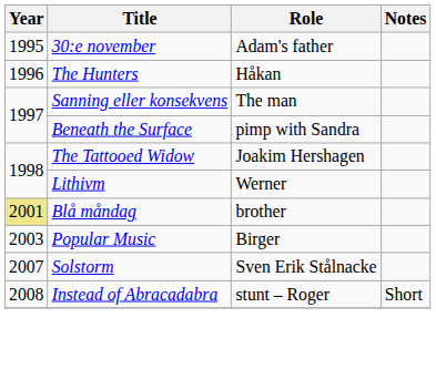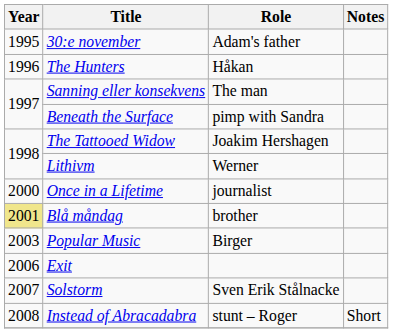+ row: 2000 | Once in a Lifetime | journalist
+ row: 2006 | Exit
